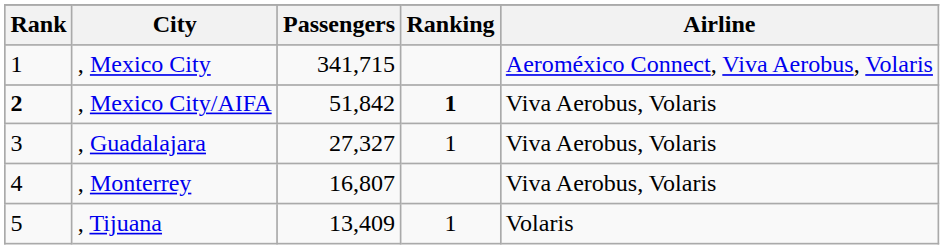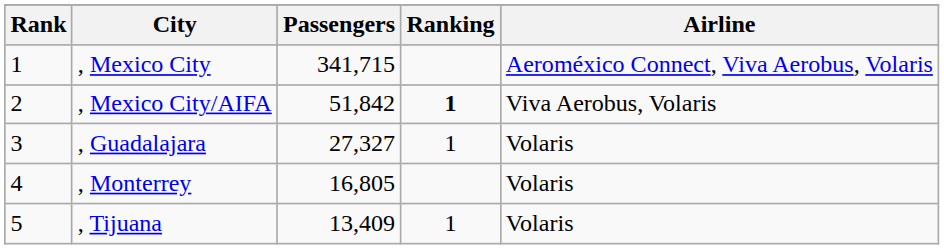, Mexico City/AIFA | Rank: bold -> normal
, Guadalajara | Airline: Viva Aerobus, Volaris -> Volaris
, Monterrey | Passengers: 16,807 -> 16,805
, Monterrey | Airline: Viva Aerobus, Volaris -> Volaris
